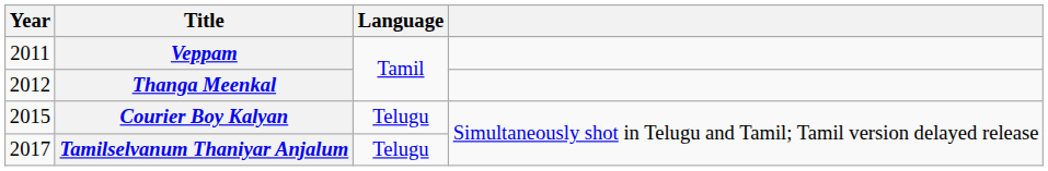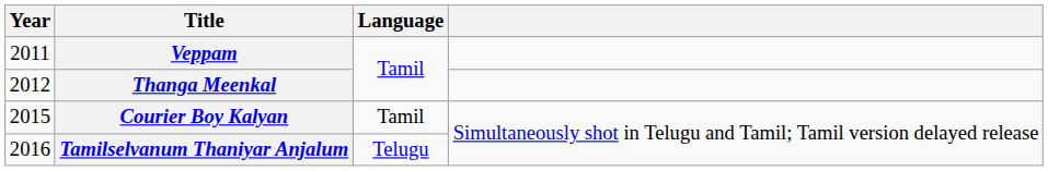Courier Boy Kalyan | Language: Telugu -> Tamil
Tamilselvanum Thaniyar Anjalum | Year: 2017 -> 2016
